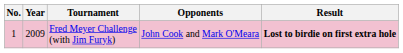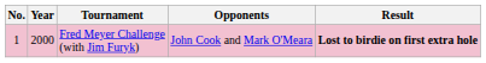Fred Meyer Challenge (with Jim Furyk) | Year: 2009 -> 2000
